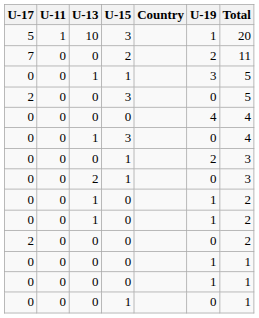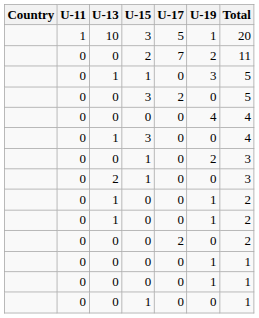columns swapped: Country <-> U-17
